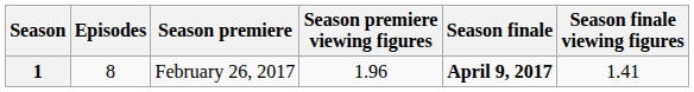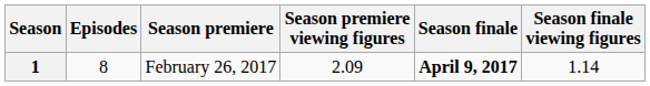1 | Season premiere viewing figures: 1.96 -> 2.09
1 | Season finale viewing figures: 1.41 -> 1.14
